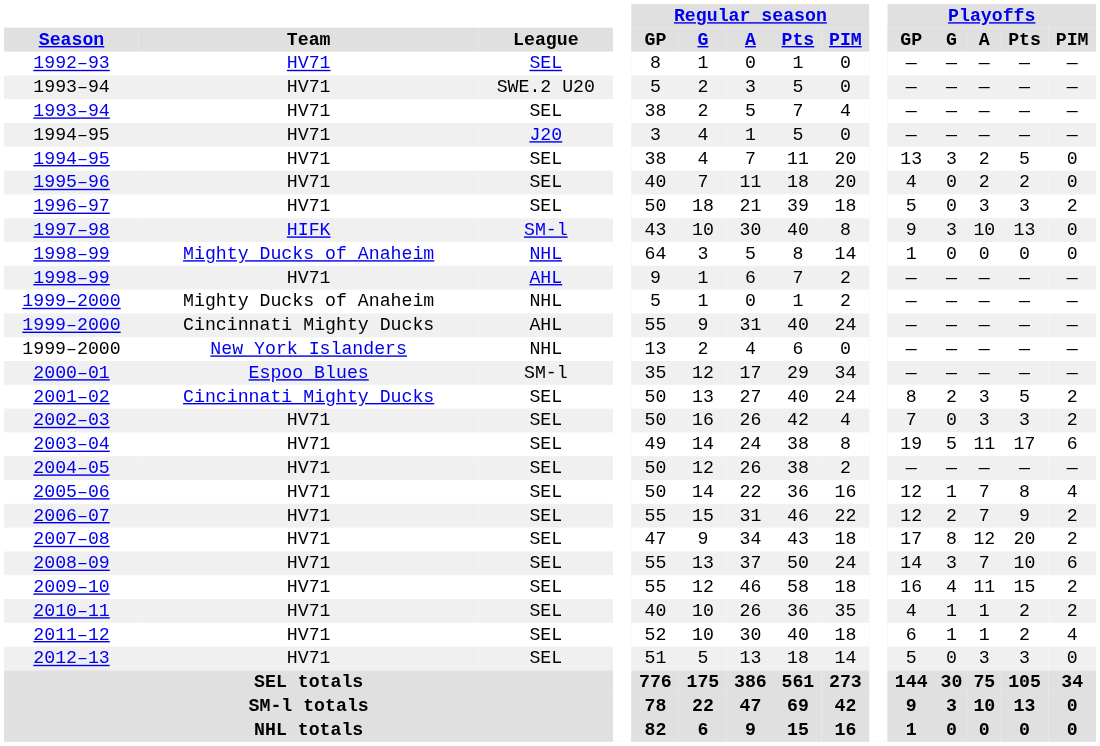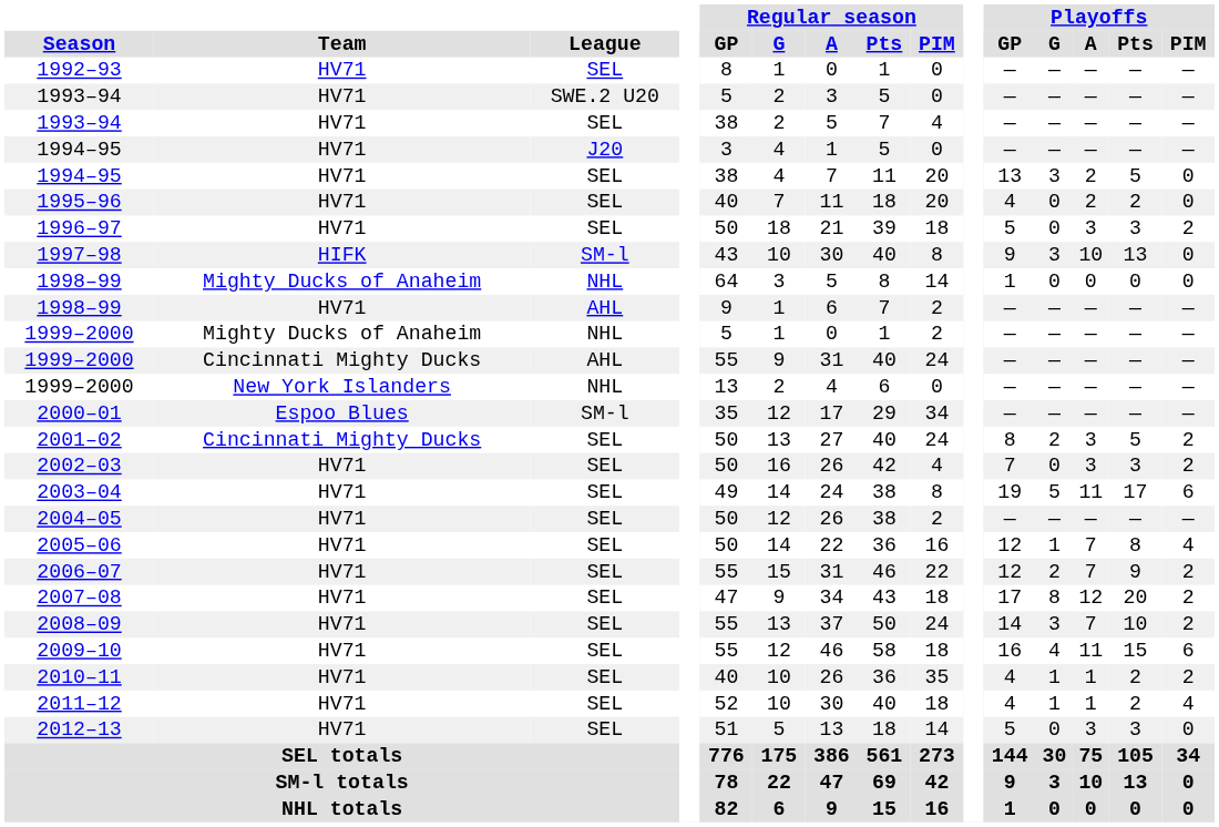2008–09 | Playoffs / PIM: 6 -> 2
2009–10 | Playoffs / PIM: 2 -> 6
2011–12 | Playoffs / GP: 6 -> 4
